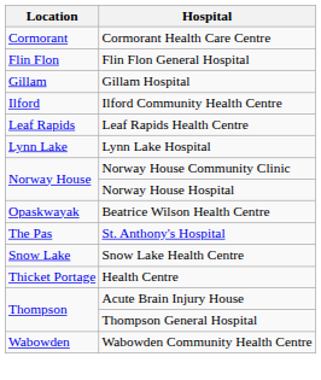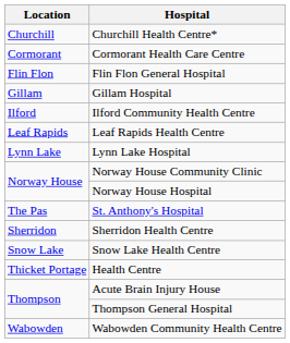+ row: Churchill | Churchill Health Centre*
- row: Opaskwayak | Beatrice Wilson Health Centre
+ row: Sherridon | Sherridon Health Centre
